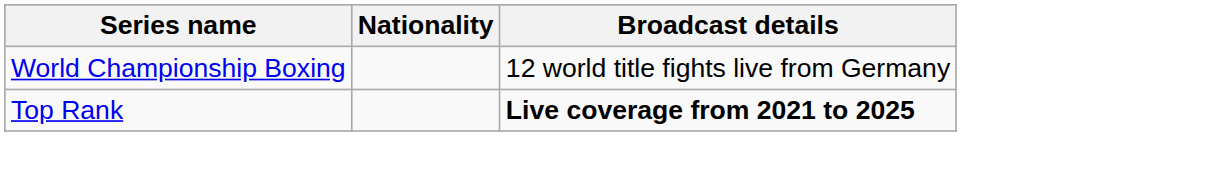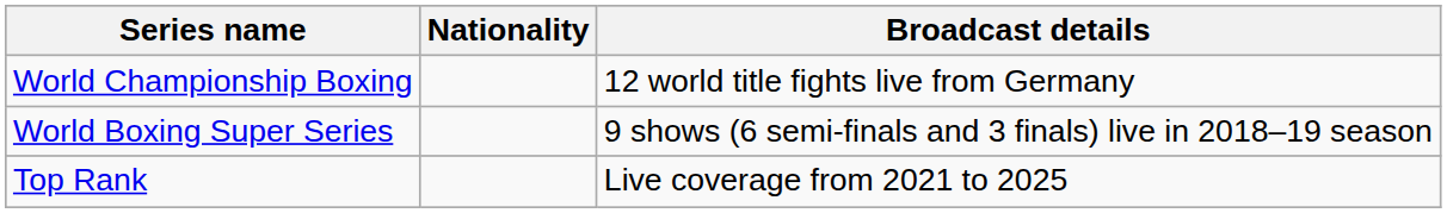+ row: World Boxing Super Series | 9 shows (6 semi-finals and 3 finals) live in 2018–19 season
Top Rank | Broadcast details: bold -> normal
